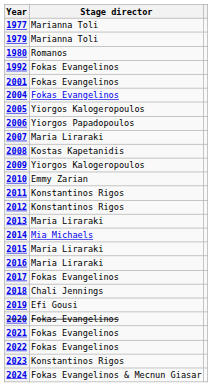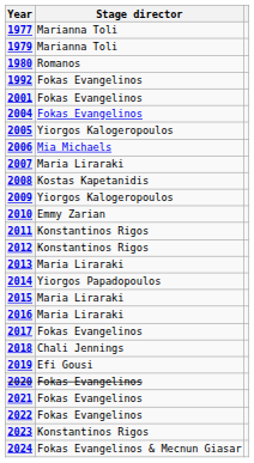2006 | Stage director: Yiorgos Papadopoulos -> Mia Michaels
2014 | Stage director: Mia Michaels -> Yiorgos Papadopoulos
